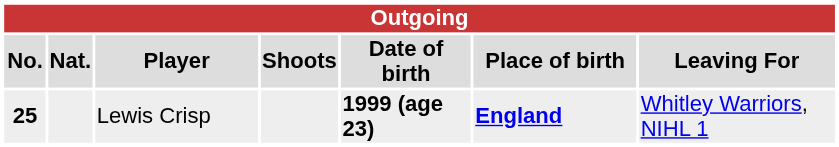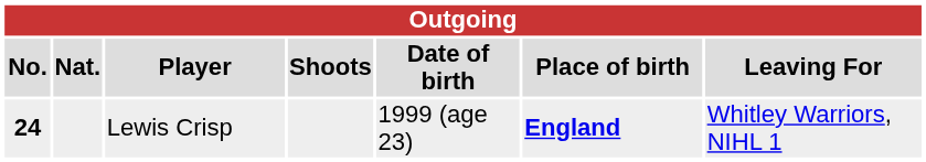Lewis Crisp | No.: 25 -> 24
Lewis Crisp | Date of birth: bold -> normal
